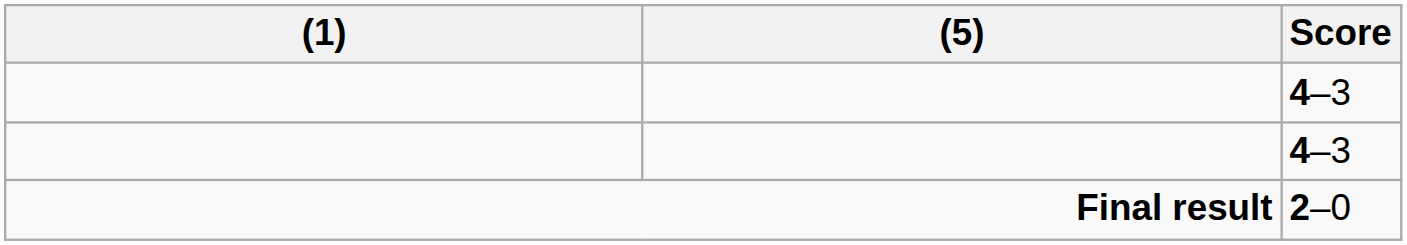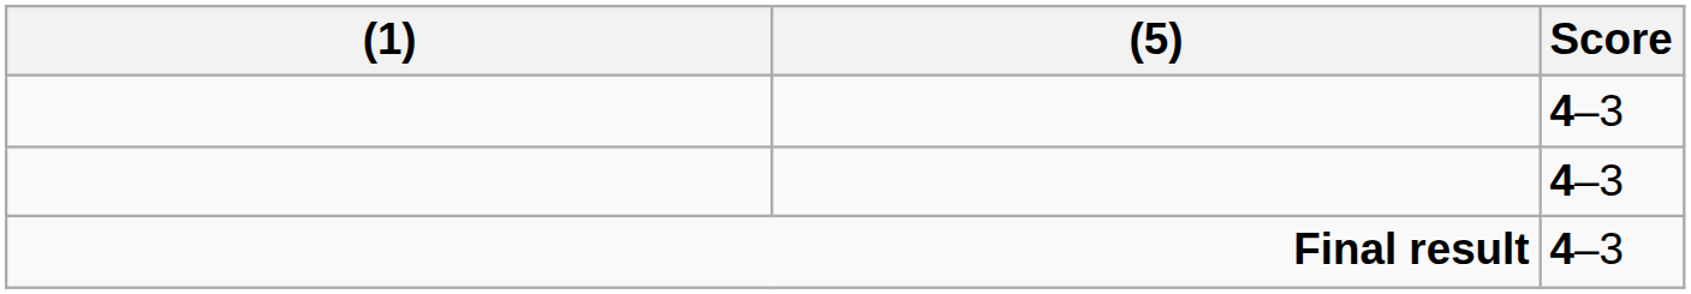Final result | Score: 2–0 -> 4–3
